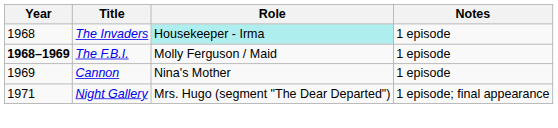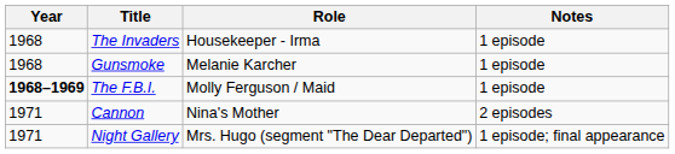The Invaders | Role: paleturquoise background -> no background
+ row: 1968 | Gunsmoke | Melanie Karcher | 1 episode
Cannon | Year: 1969 -> 1971
Cannon | Notes: 1 episode -> 2 episodes
